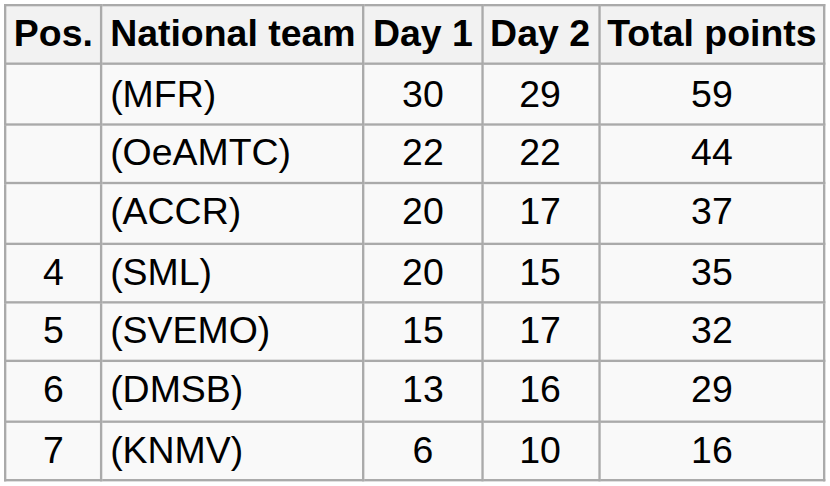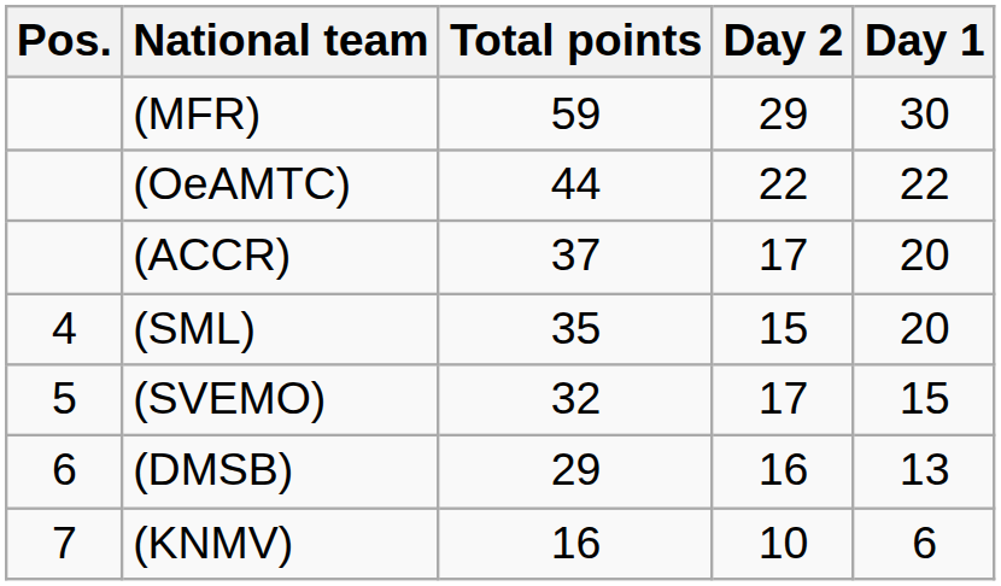columns swapped: Day 1 <-> Total points
